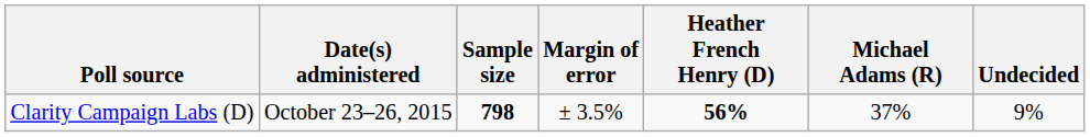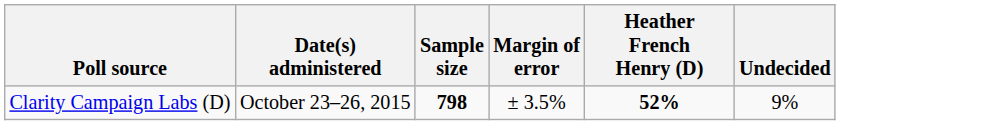- column: Michael Adams (R) | 37%
Clarity Campaign Labs (D) | Heather French Henry (D): 56% -> 52%
